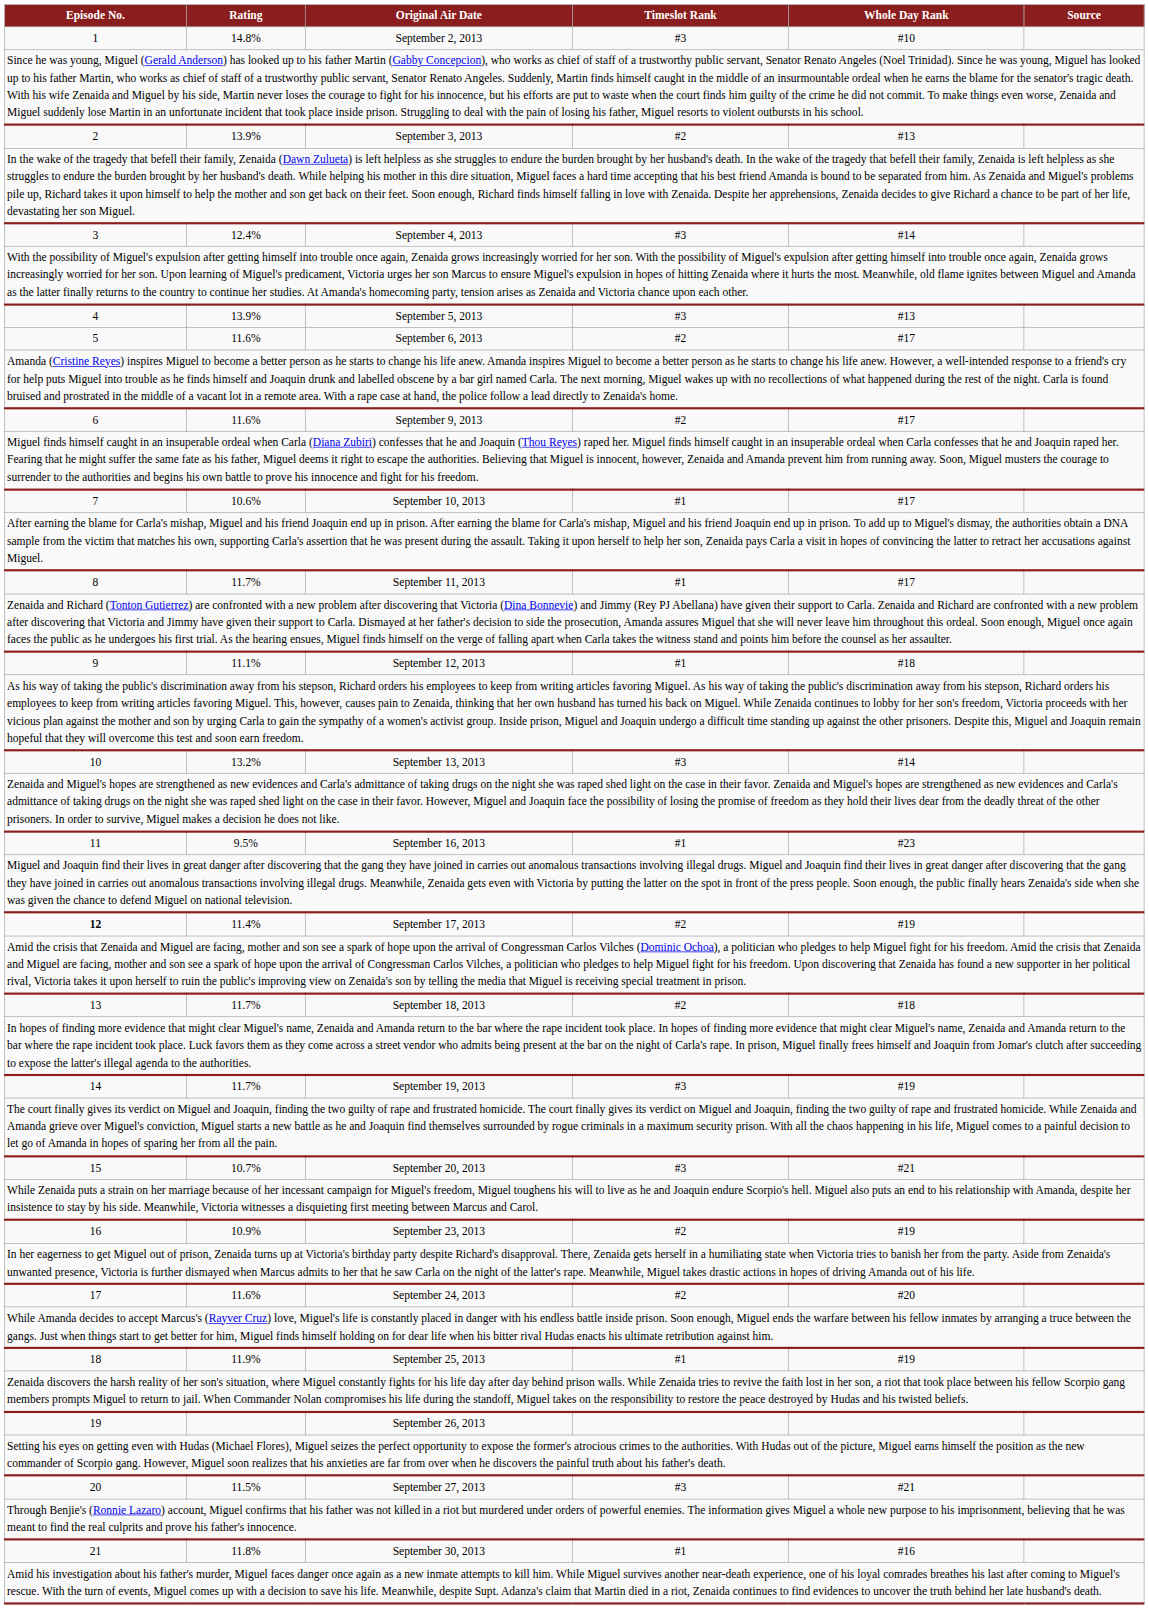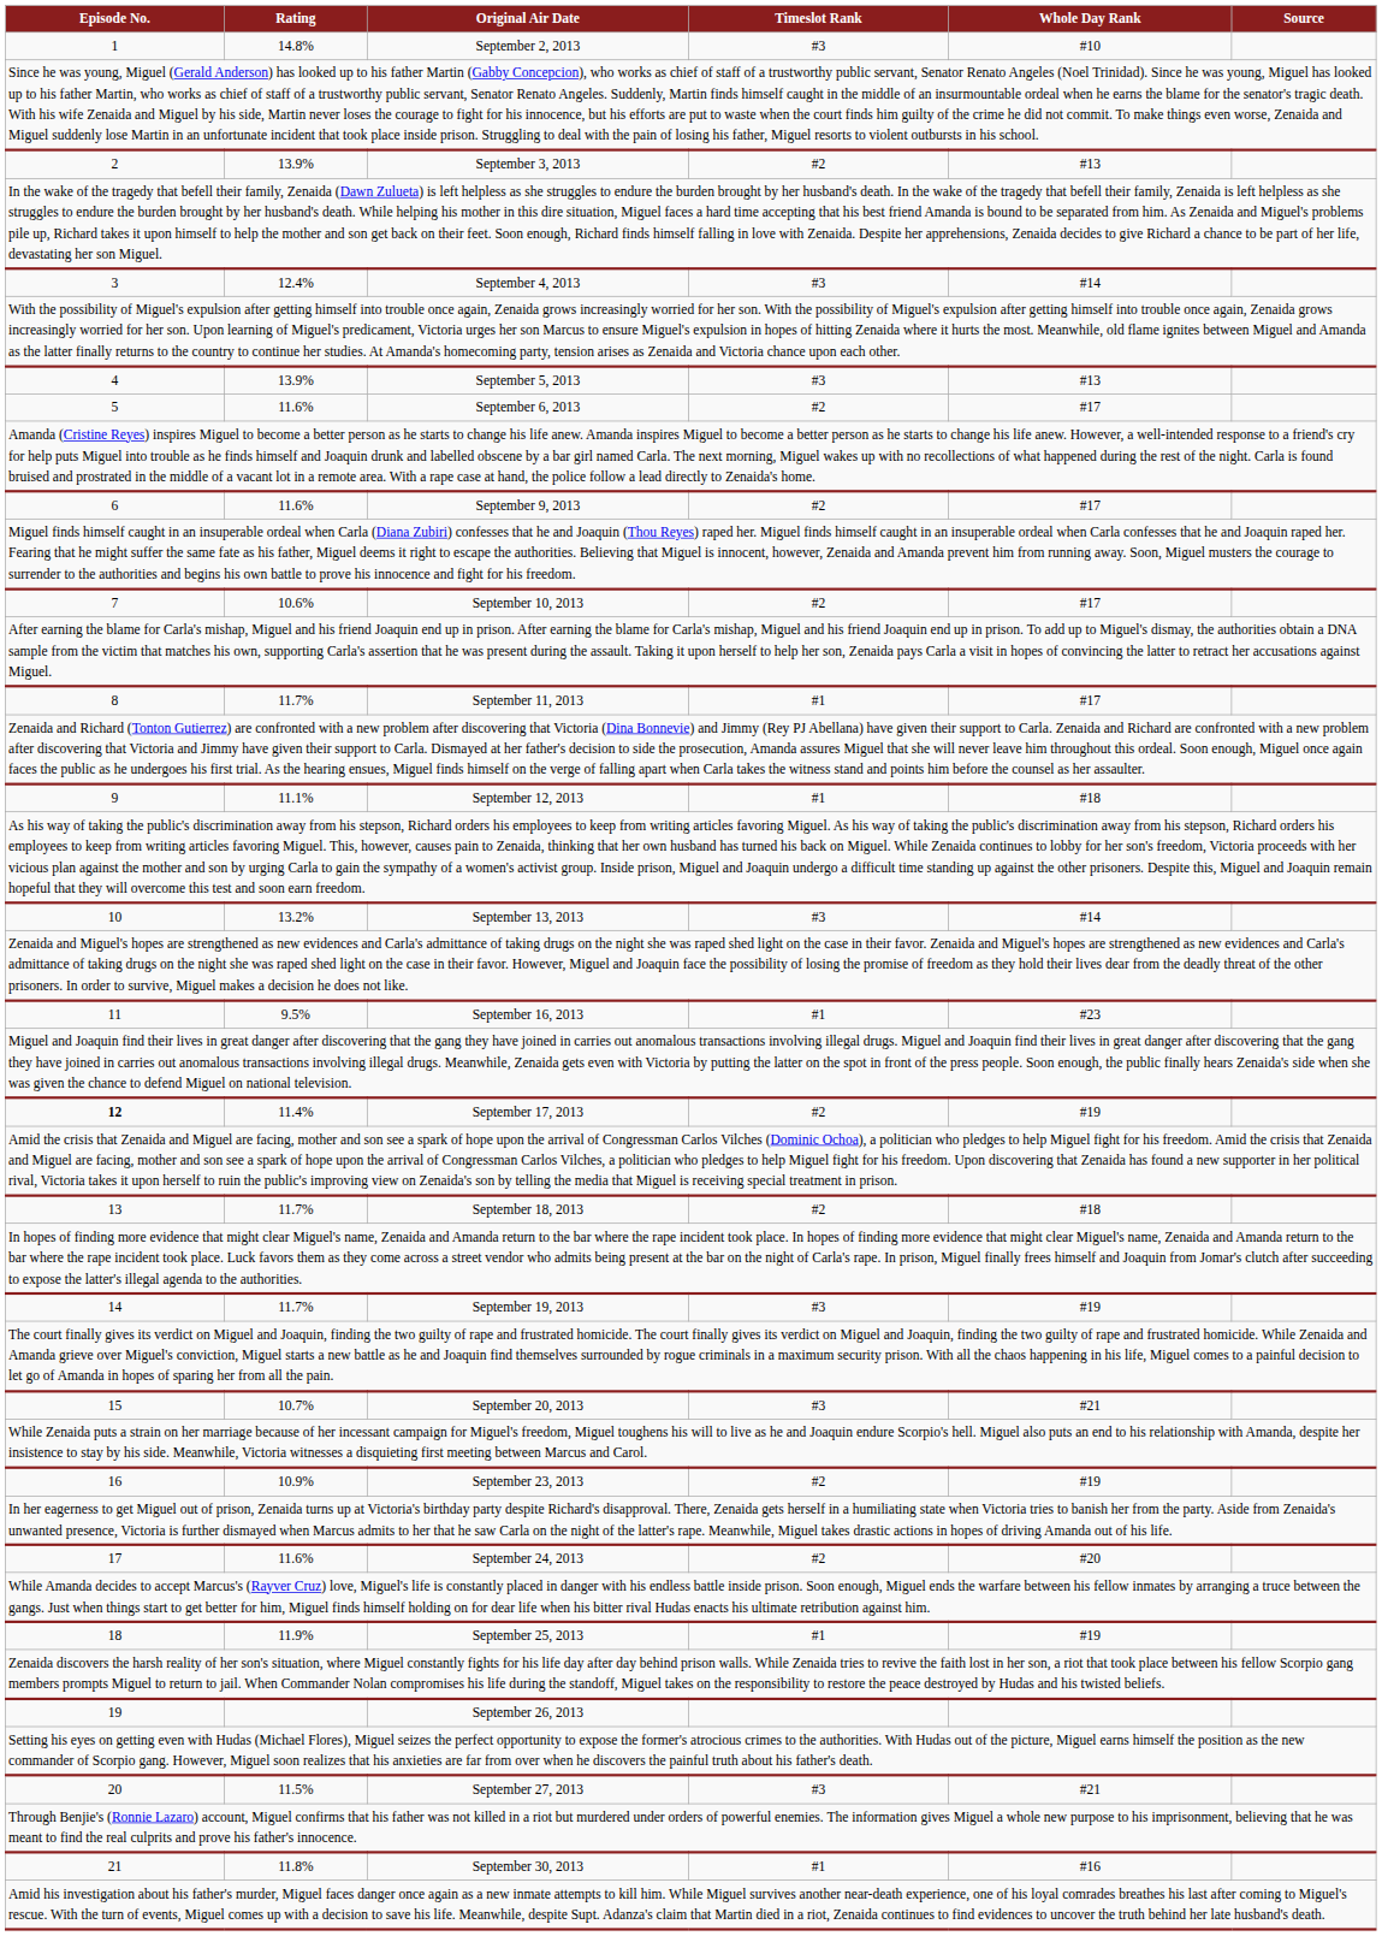September 10, 2013 | Timeslot Rank: #1 -> #2
